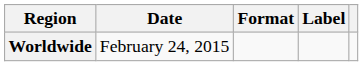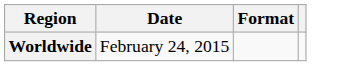- column: Label
